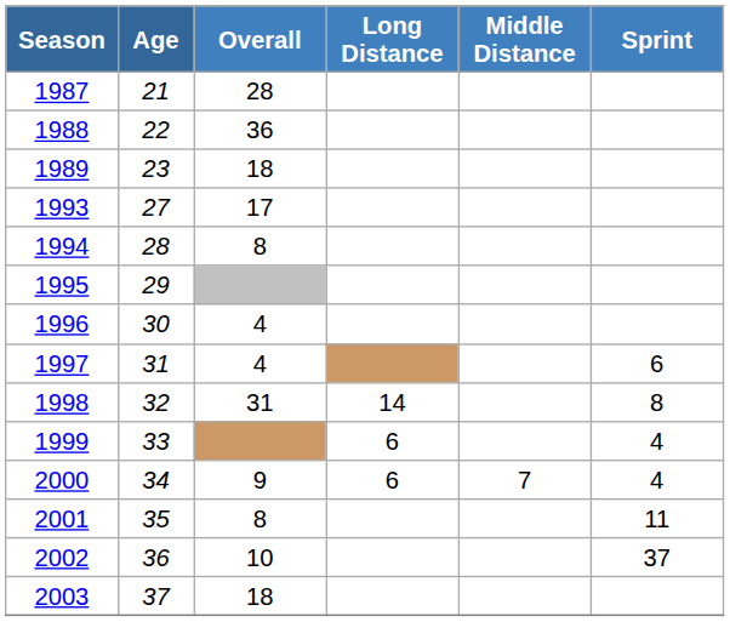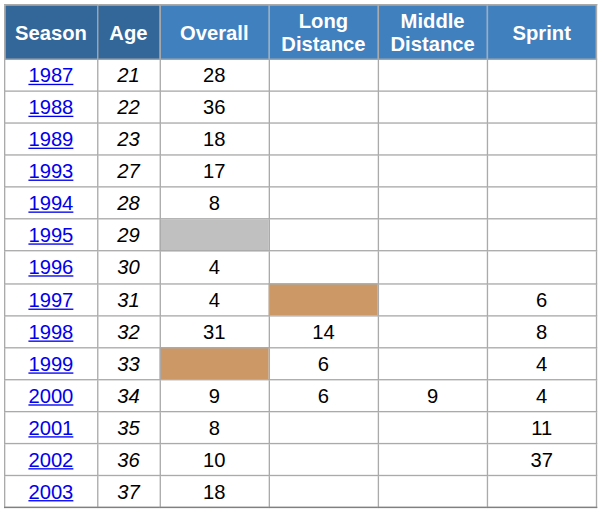2000 | Middle Distance: 7 -> 9
